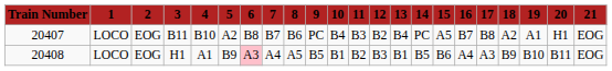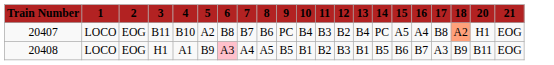- column: 19 | A1 | B10
20407 | 16: B7 -> A4
20407 | 18: no background -> lightsalmon background
20408 | 16: A4 -> B7
